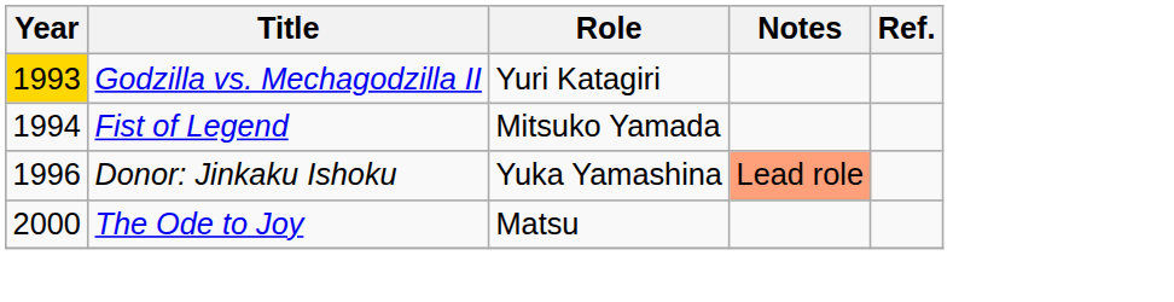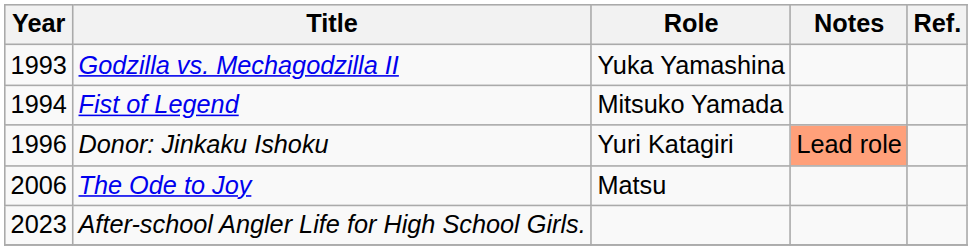Godzilla vs. Mechagodzilla II | Year: gold background -> no background
Godzilla vs. Mechagodzilla II | Role: Yuri Katagiri -> Yuka Yamashina
Donor: Jinkaku Ishoku | Role: Yuka Yamashina -> Yuri Katagiri
The Ode to Joy | Year: 2000 -> 2006
+ row: 2023 | After-school Angler Life for High School Girls.
